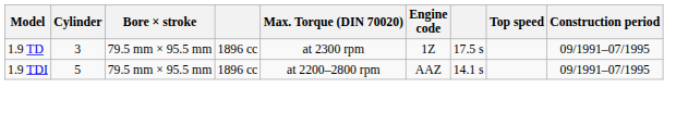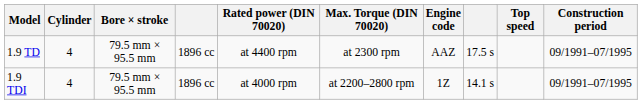+ column: Rated power (DIN 70020) | at 4400 rpm | at 4000 rpm
1.9 TD | Cylinder: 3 -> 4
1.9 TD | Engine code: 1Z -> AAZ
1.9 TDI | Cylinder: 5 -> 4
1.9 TDI | Engine code: AAZ -> 1Z
